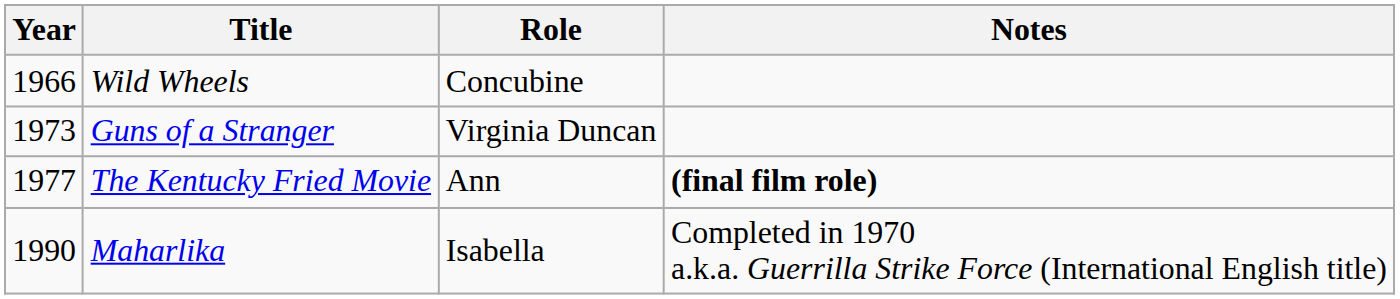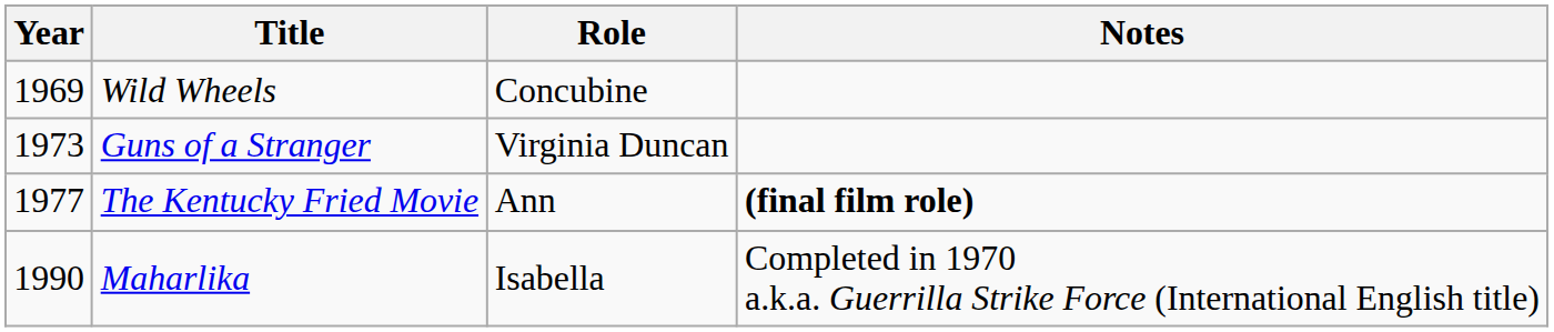Wild Wheels | Year: 1966 -> 1969
